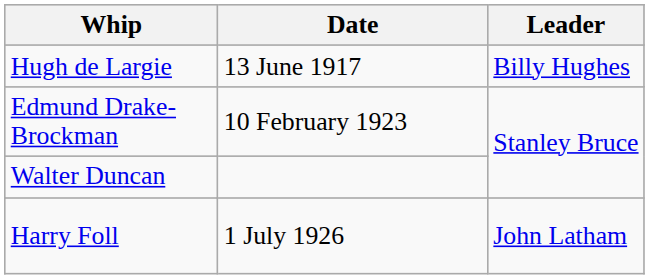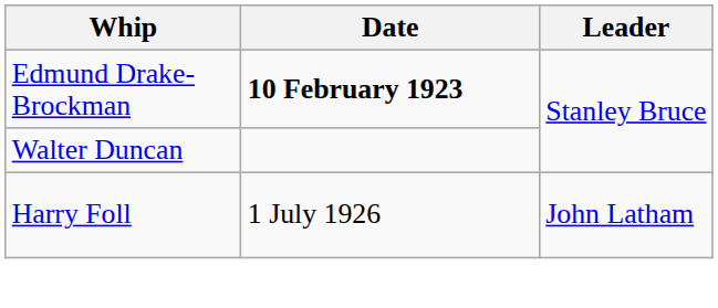- row: Hugh de Largie | 13 June 1917 | Billy Hughes
Edmund Drake-Brockman | Date: normal -> bold
